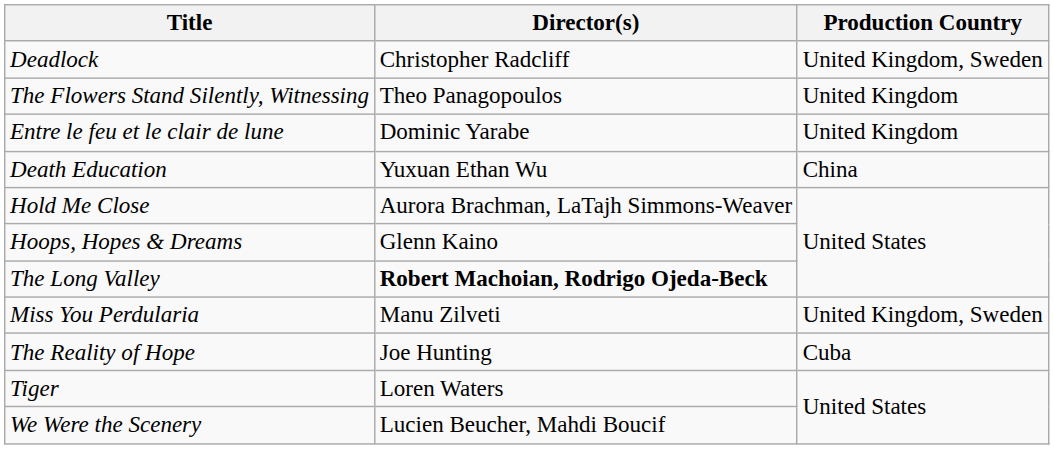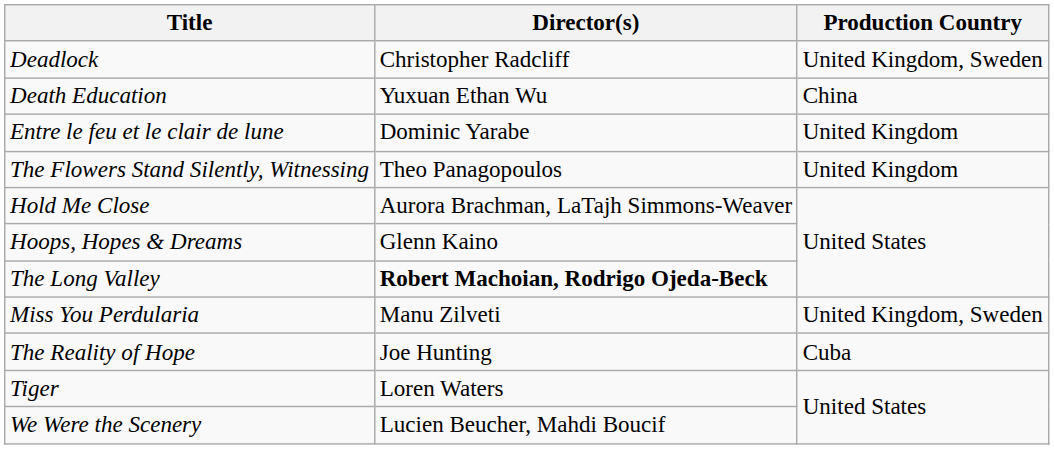rows swapped: Death Education <-> The Flowers Stand Silently, Witnessing
